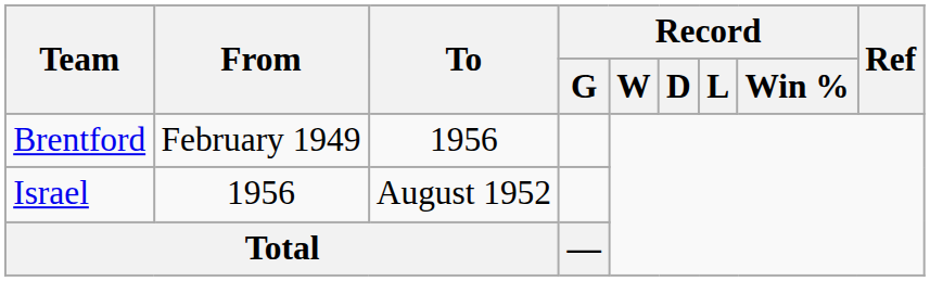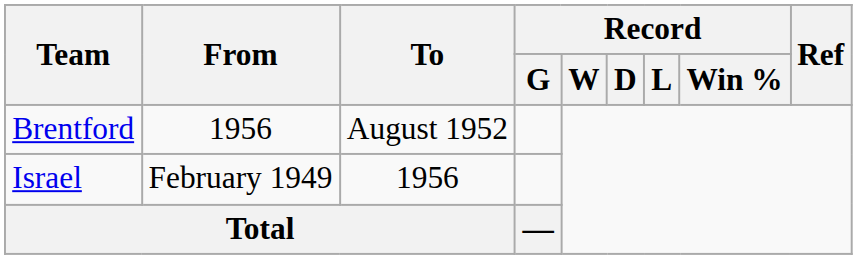Brentford | From: February 1949 -> 1956
Brentford | To: 1956 -> August 1952
Israel | From: 1956 -> February 1949
Israel | To: August 1952 -> 1956
